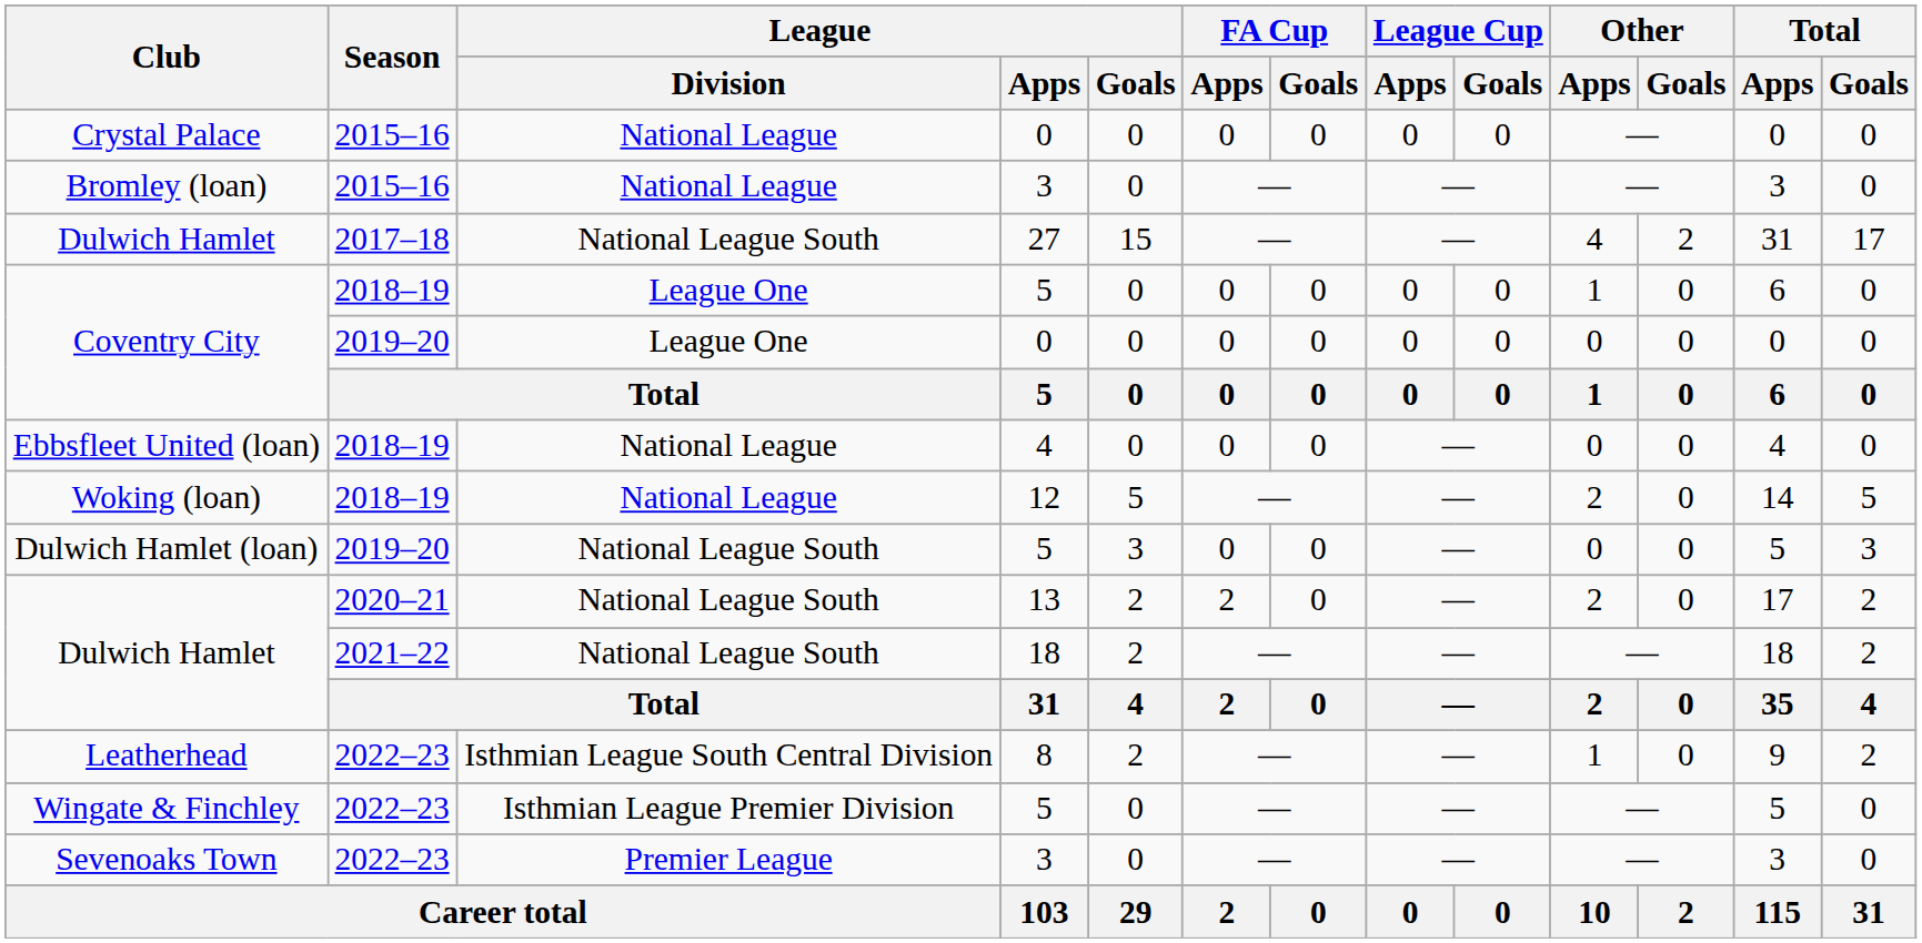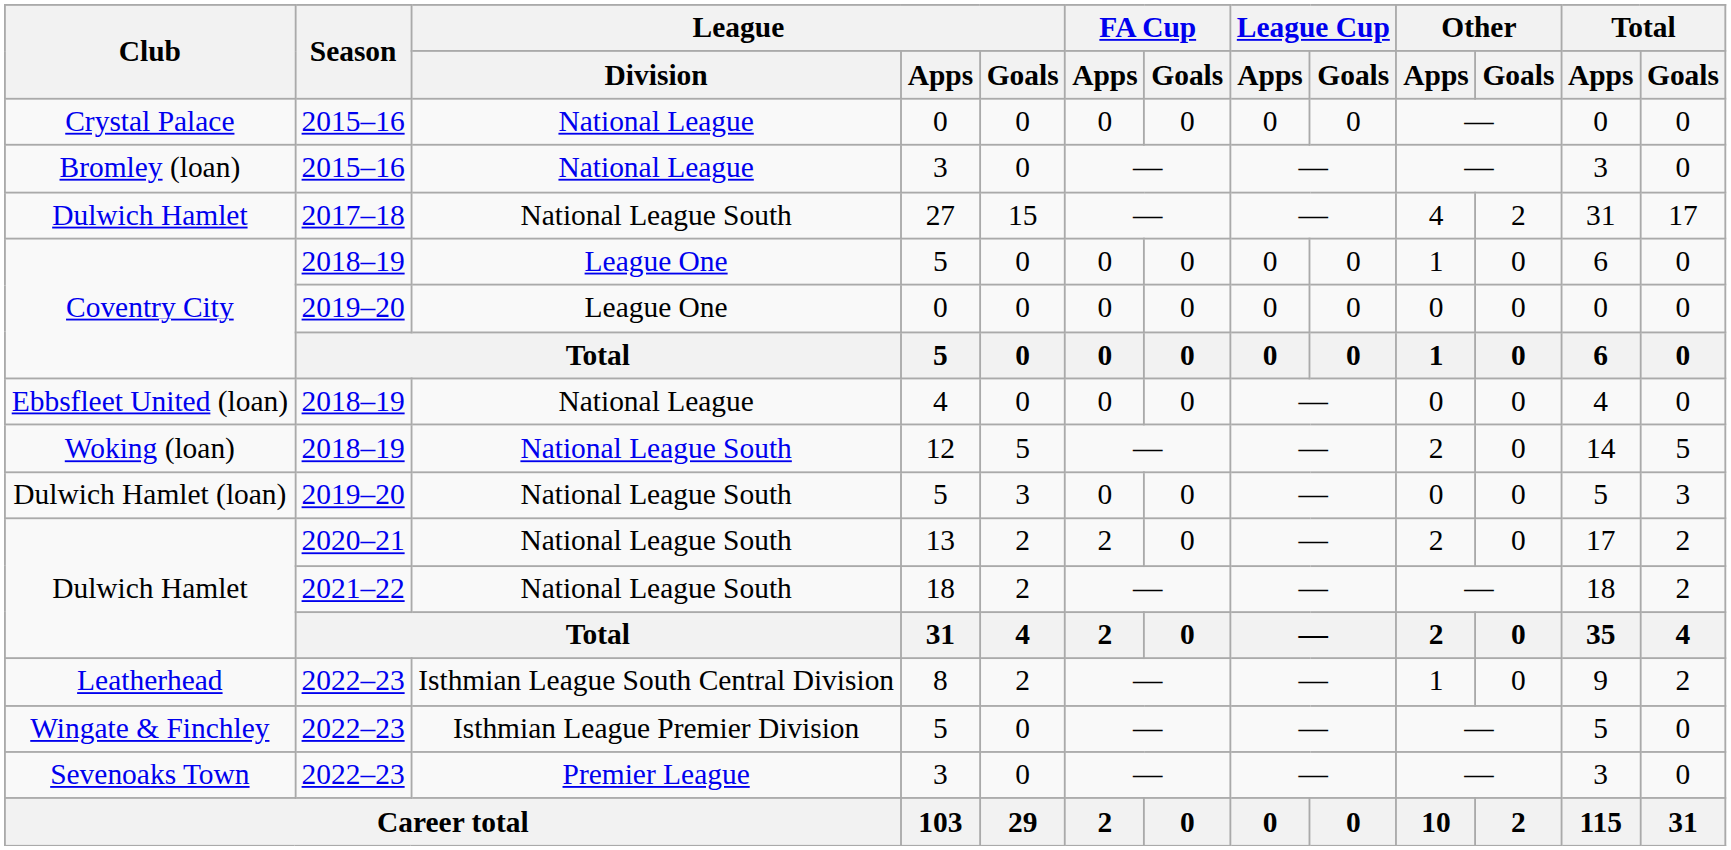Woking (loan) | League / Division: National League -> National League South
